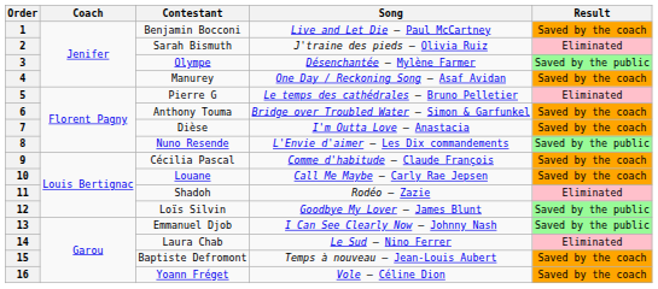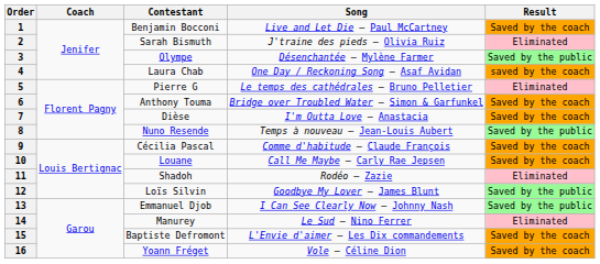4 | Contestant: Manurey -> Laura Chab
4 | Result: Saved by the coach -> saved by the coach
8 | Song: L'Envie d'aimer – Les Dix commandements -> Temps à nouveau – Jean-Louis Aubert
14 | Contestant: Laura Chab -> Manurey
15 | Song: Temps à nouveau – Jean-Louis Aubert -> L'Envie d'aimer – Les Dix commandements
